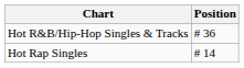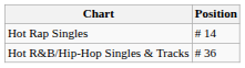rows swapped: Hot R&B/Hip-Hop Singles & Tracks <-> Hot Rap Singles
